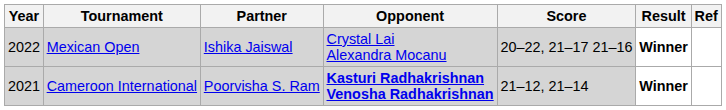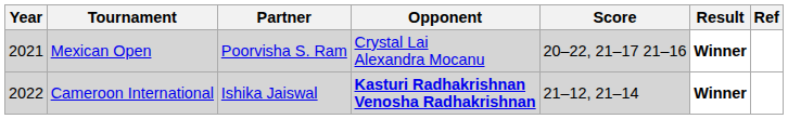Mexican Open | Year: 2022 -> 2021
Mexican Open | Partner: Ishika Jaiswal -> Poorvisha S. Ram
Cameroon International | Year: 2021 -> 2022
Cameroon International | Partner: Poorvisha S. Ram -> Ishika Jaiswal
